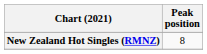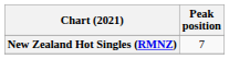New Zealand Hot Singles (RMNZ) | Peak position: 8 -> 7
